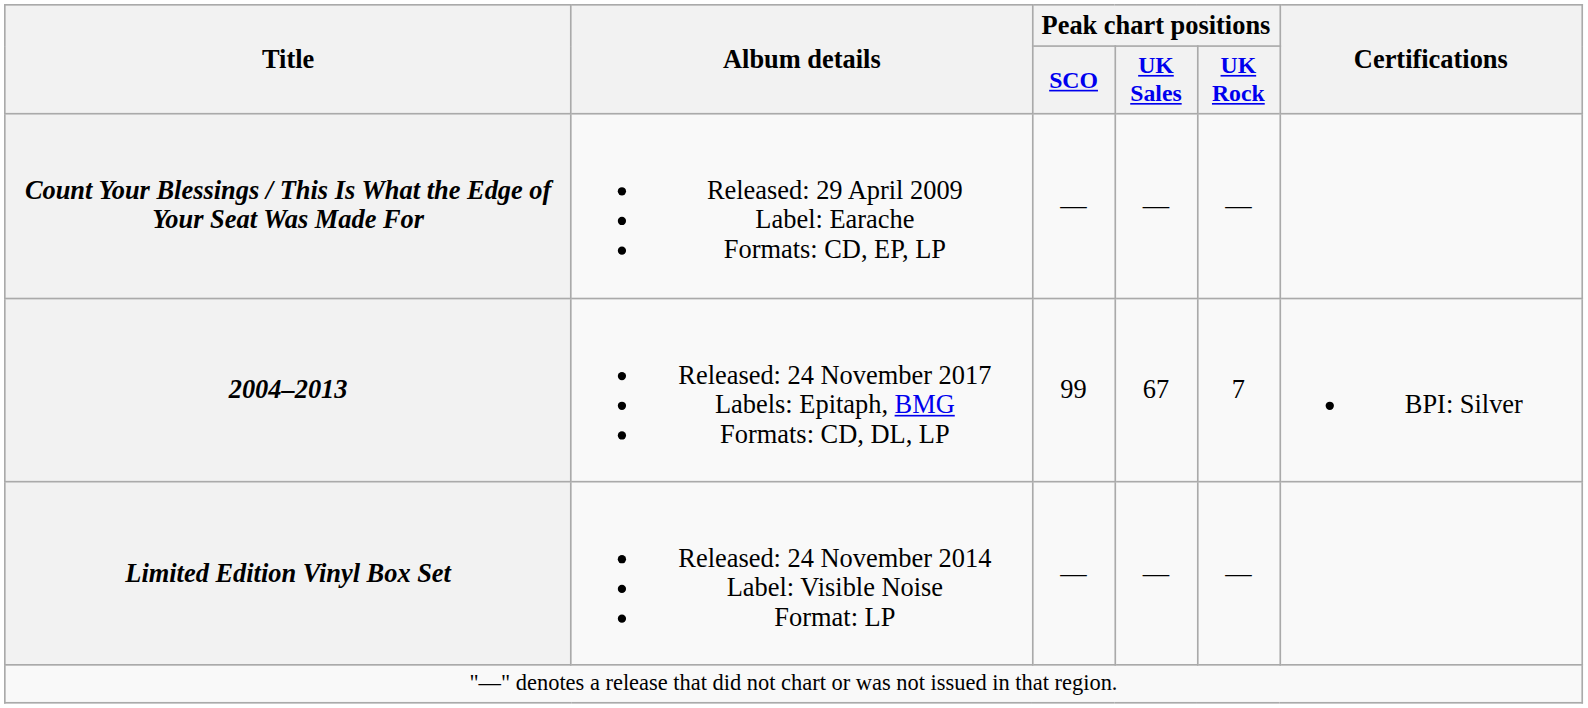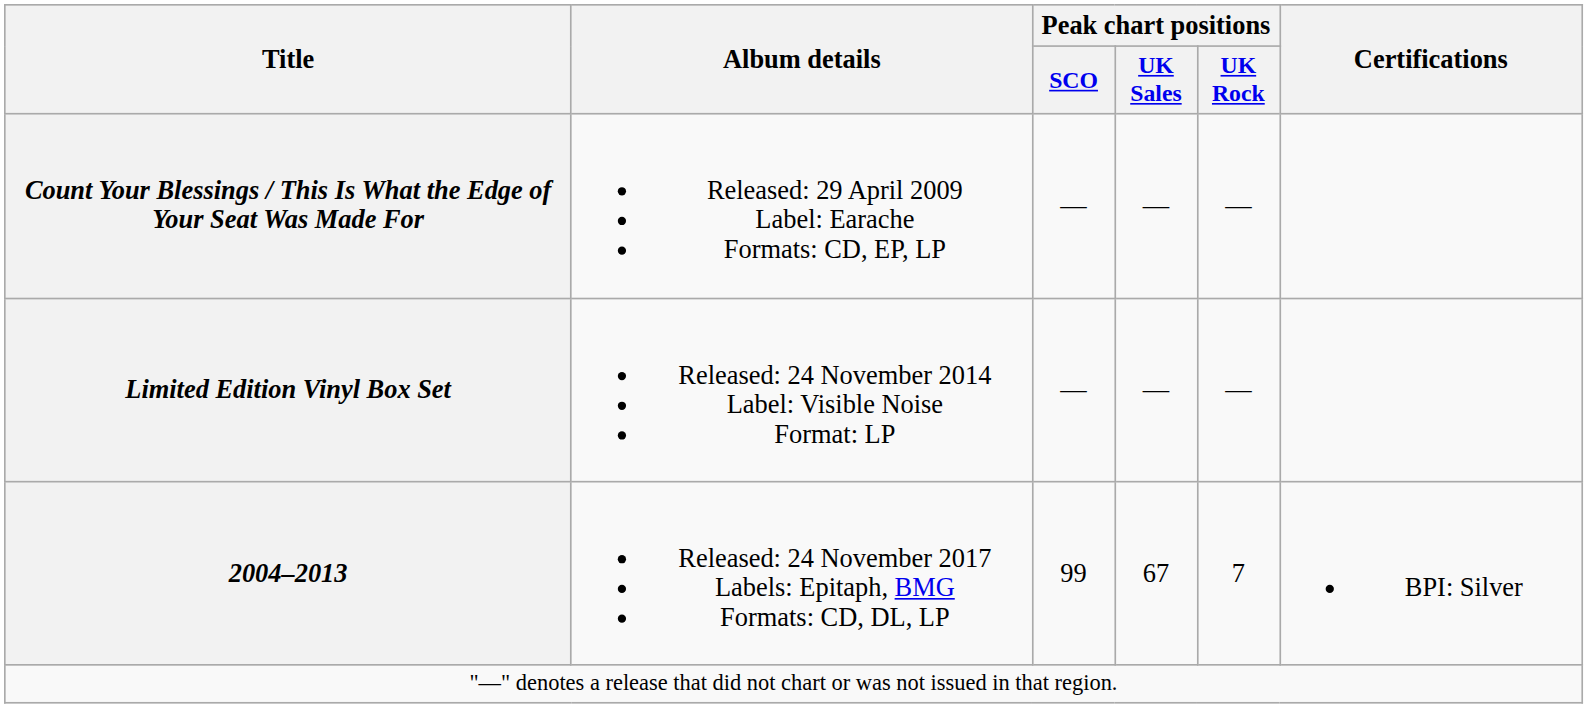rows swapped: Limited Edition Vinyl Box Set <-> 2004–2013
